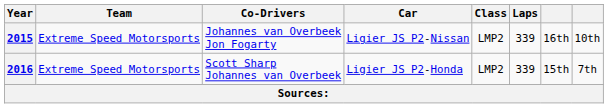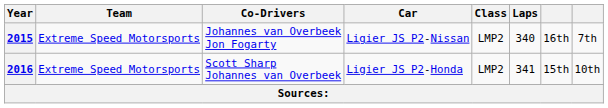2015 | Laps: 339 -> 340
2015 | column 8: 10th -> 7th
2016 | Laps: 339 -> 341
2016 | column 8: 7th -> 10th
